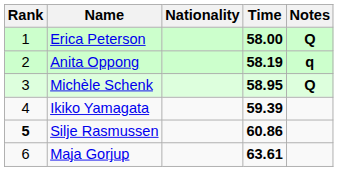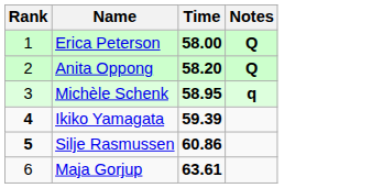- column: Nationality
Anita Oppong | Time: 58.19 -> 58.20
Anita Oppong | Notes: q -> Q
Michèle Schenk | Notes: Q -> q
Ikiko Yamagata | Rank: normal -> bold
